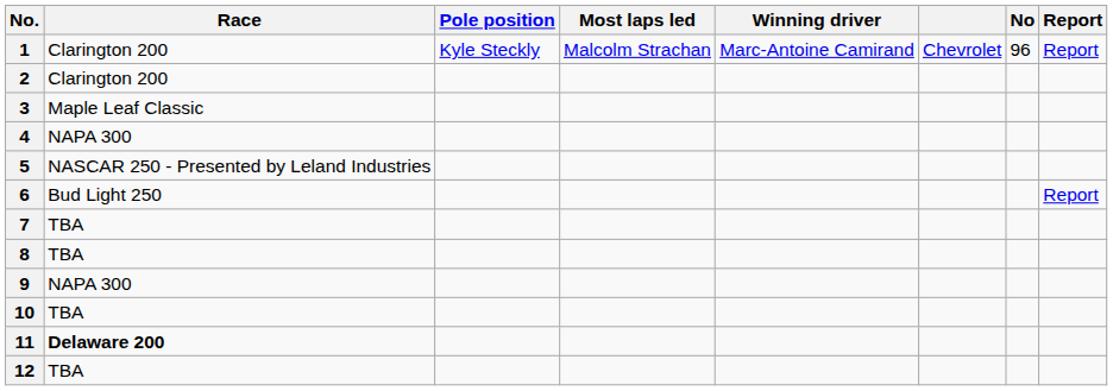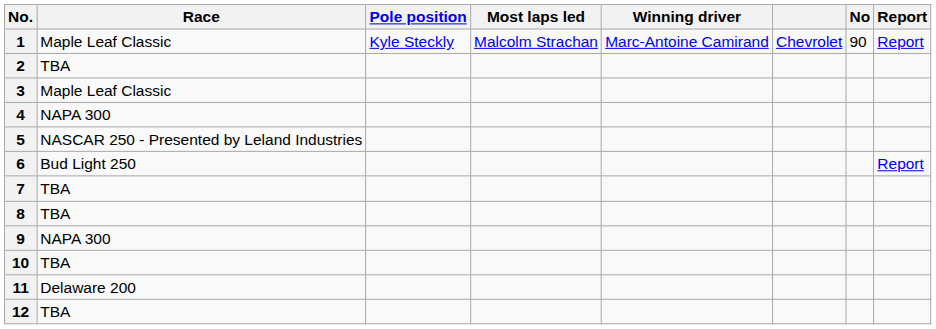1 | Race: Clarington 200 -> Maple Leaf Classic
1 | No: 96 -> 90
2 | Race: Clarington 200 -> TBA
11 | Race: bold -> normal
